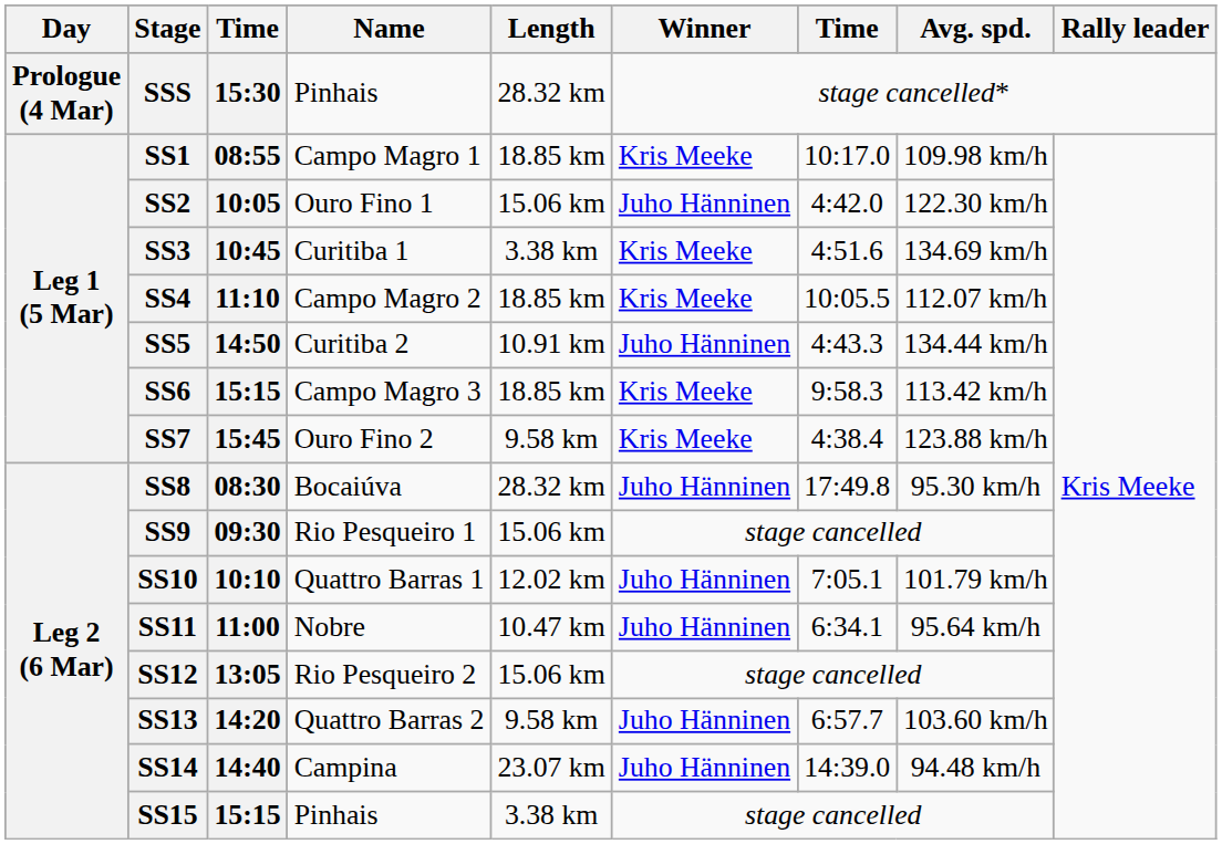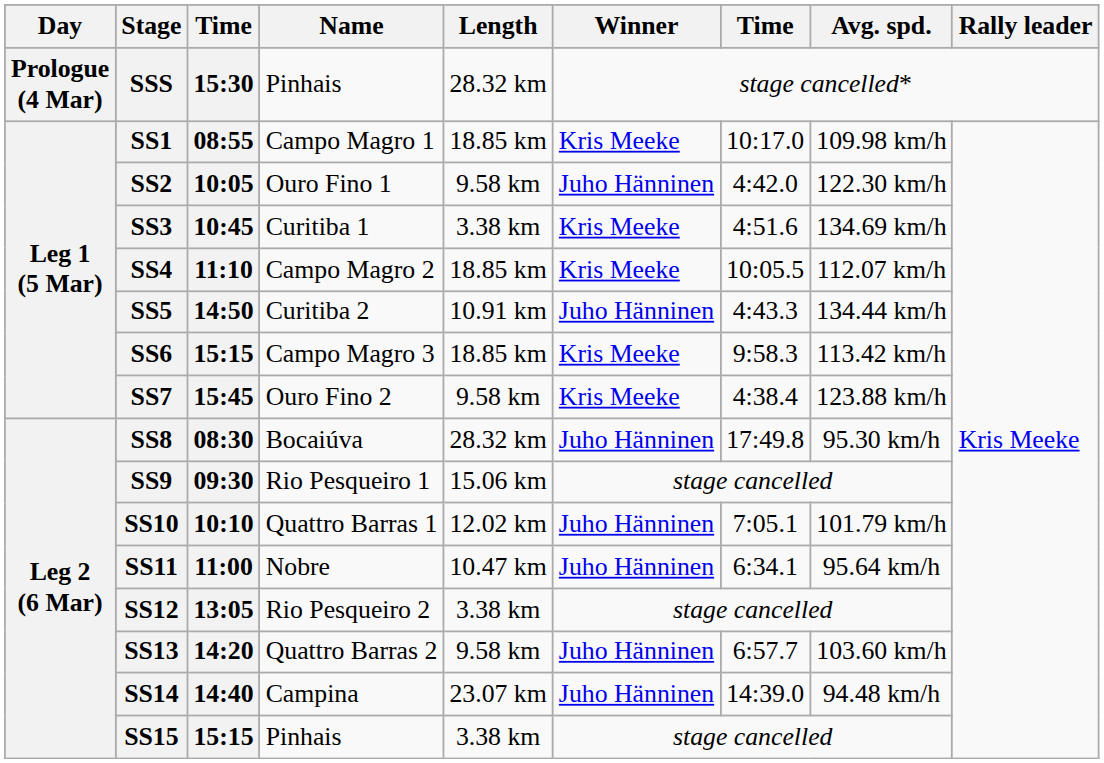SS2 | Length: 15.06 km -> 9.58 km
SS12 | Length: 15.06 km -> 3.38 km
